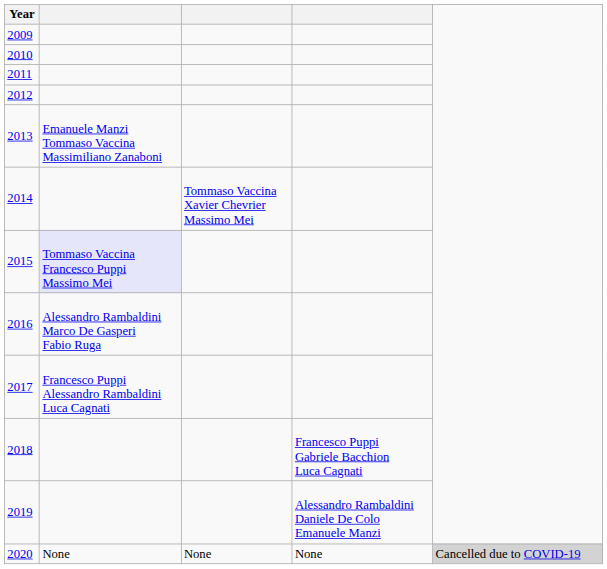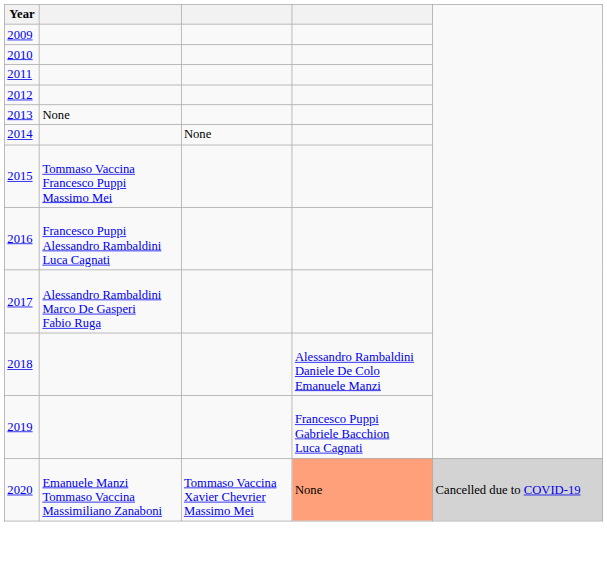2013 | column 2: Emanuele Manzi Tommaso Vaccina Massimiliano Zanaboni -> None
2014 | column 3: Tommaso Vaccina Xavier Chevrier Massimo Mei -> None
2015 | column 2: lavender background -> no background
2016 | column 2: Alessandro Rambaldini Marco De Gasperi Fabio Ruga -> Francesco Puppi Alessandro Rambaldini Luca Cagnati
2017 | column 2: Francesco Puppi Alessandro Rambaldini Luca Cagnati -> Alessandro Rambaldini Marco De Gasperi Fabio Ruga
2018 | column 4: Francesco Puppi Gabriele Bacchion Luca Cagnati -> Alessandro Rambaldini Daniele De Colo Emanuele Manzi
2019 | column 4: Alessandro Rambaldini Daniele De Colo Emanuele Manzi -> Francesco Puppi Gabriele Bacchion Luca Cagnati
2020 | column 2: None -> Emanuele Manzi Tommaso Vaccina Massimiliano Zanaboni
2020 | column 3: None -> Tommaso Vaccina Xavier Chevrier Massimo Mei
2020 | column 4: no background -> lightsalmon background
